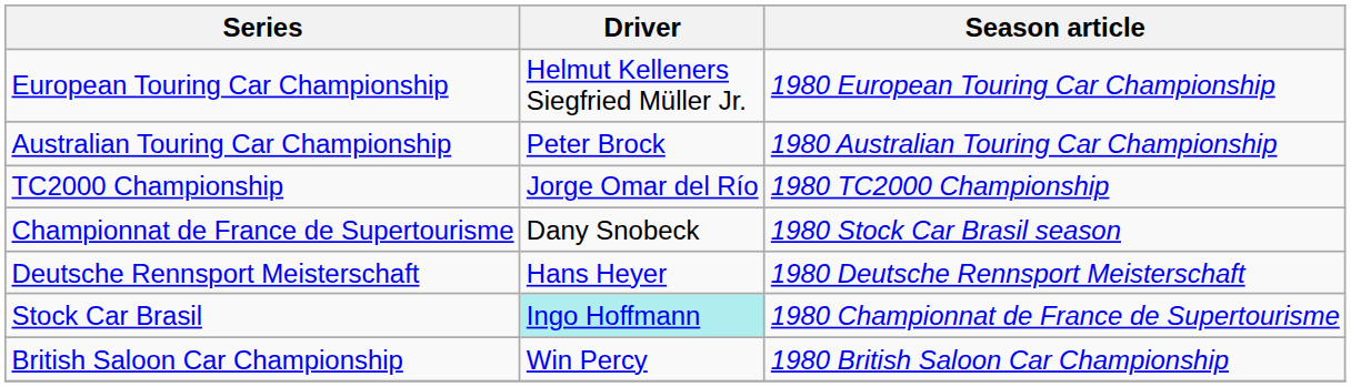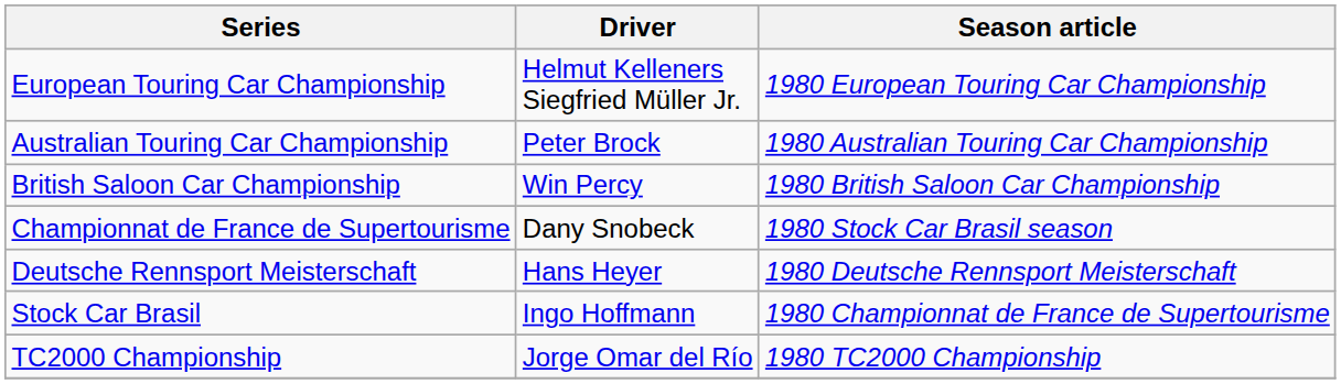rows swapped: British Saloon Car Championship <-> TC2000 Championship
Stock Car Brasil | Driver: paleturquoise background -> no background
